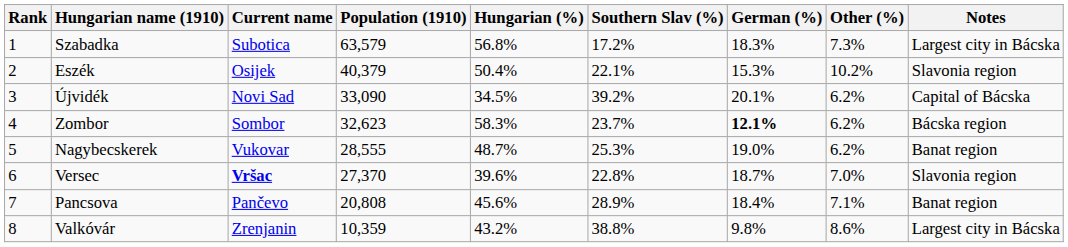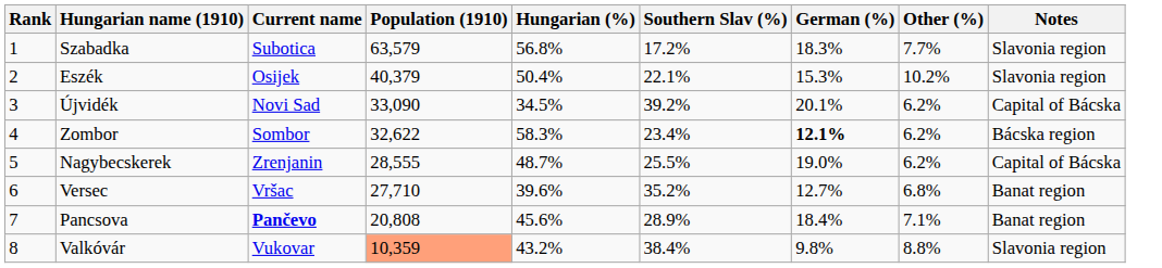Szabadka | Other (%): 7.3% -> 7.7%
Szabadka | Notes: Largest city in Bácska -> Slavonia region
Zombor | Population (1910): 32,623 -> 32,622
Zombor | Southern Slav (%): 23.7% -> 23.4%
Nagybecskerek | Current name: Vukovar -> Zrenjanin
Nagybecskerek | Southern Slav (%): 25.3% -> 25.5%
Nagybecskerek | Notes: Banat region -> Capital of Bácska
Versec | Current name: bold -> normal
Versec | Population (1910): 27,370 -> 27,710
Versec | Southern Slav (%): 22.8% -> 35.2%
Versec | German (%): 18.7% -> 12.7%
Versec | Other (%): 7.0% -> 6.8%
Versec | Notes: Slavonia region -> Banat region
Pancsova | Current name: normal -> bold
Valkóvár | Current name: Zrenjanin -> Vukovar
Valkóvár | Population (1910): no background -> lightsalmon background
Valkóvár | Southern Slav (%): 38.8% -> 38.4%
Valkóvár | Other (%): 8.6% -> 8.8%
Valkóvár | Notes: Largest city in Bácska -> Slavonia region
